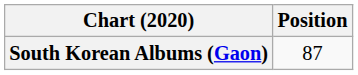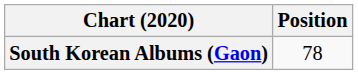South Korean Albums (Gaon) | Position: 87 -> 78
